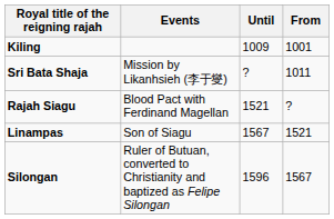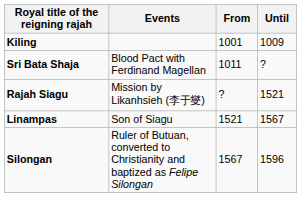columns swapped: From <-> Until
Sri Bata Shaja | Events: Mission by Likanhsieh (李于燮) -> Blood Pact with Ferdinand Magellan
Rajah Siagu | Events: Blood Pact with Ferdinand Magellan -> Mission by Likanhsieh (李于燮)
